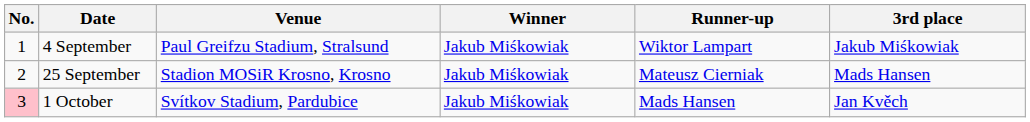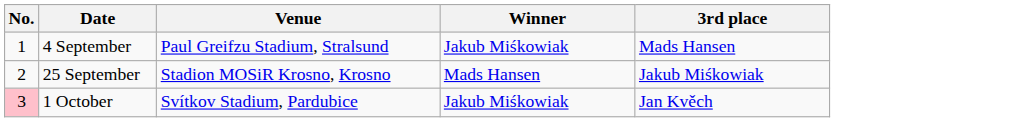- column: Runner-up | Wiktor Lampart | Mateusz Cierniak | Mads Hansen
4 September | 3rd place: Jakub Miśkowiak -> Mads Hansen
25 September | Winner: Jakub Miśkowiak -> Mads Hansen
25 September | 3rd place: Mads Hansen -> Jakub Miśkowiak
